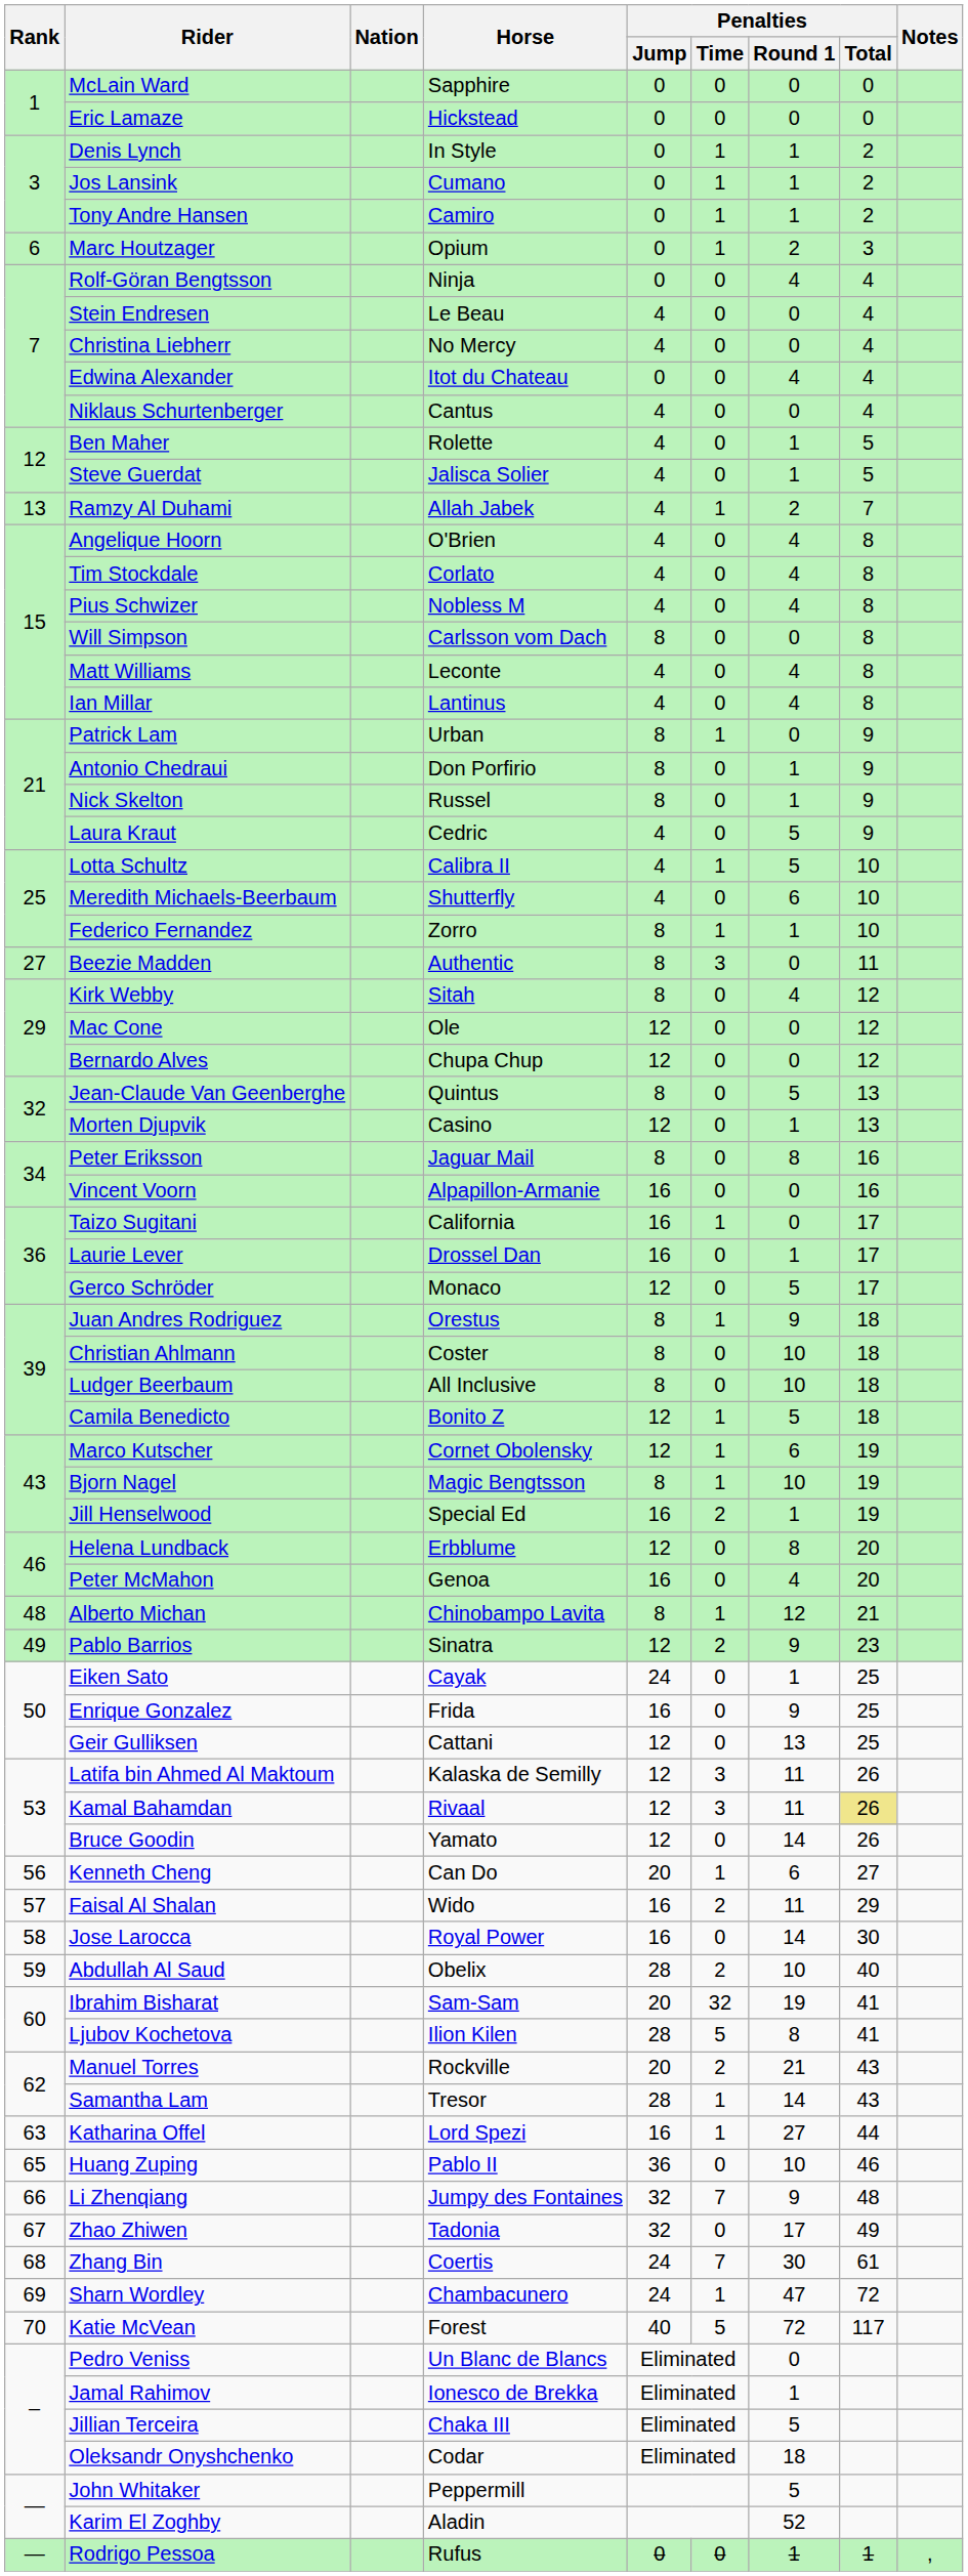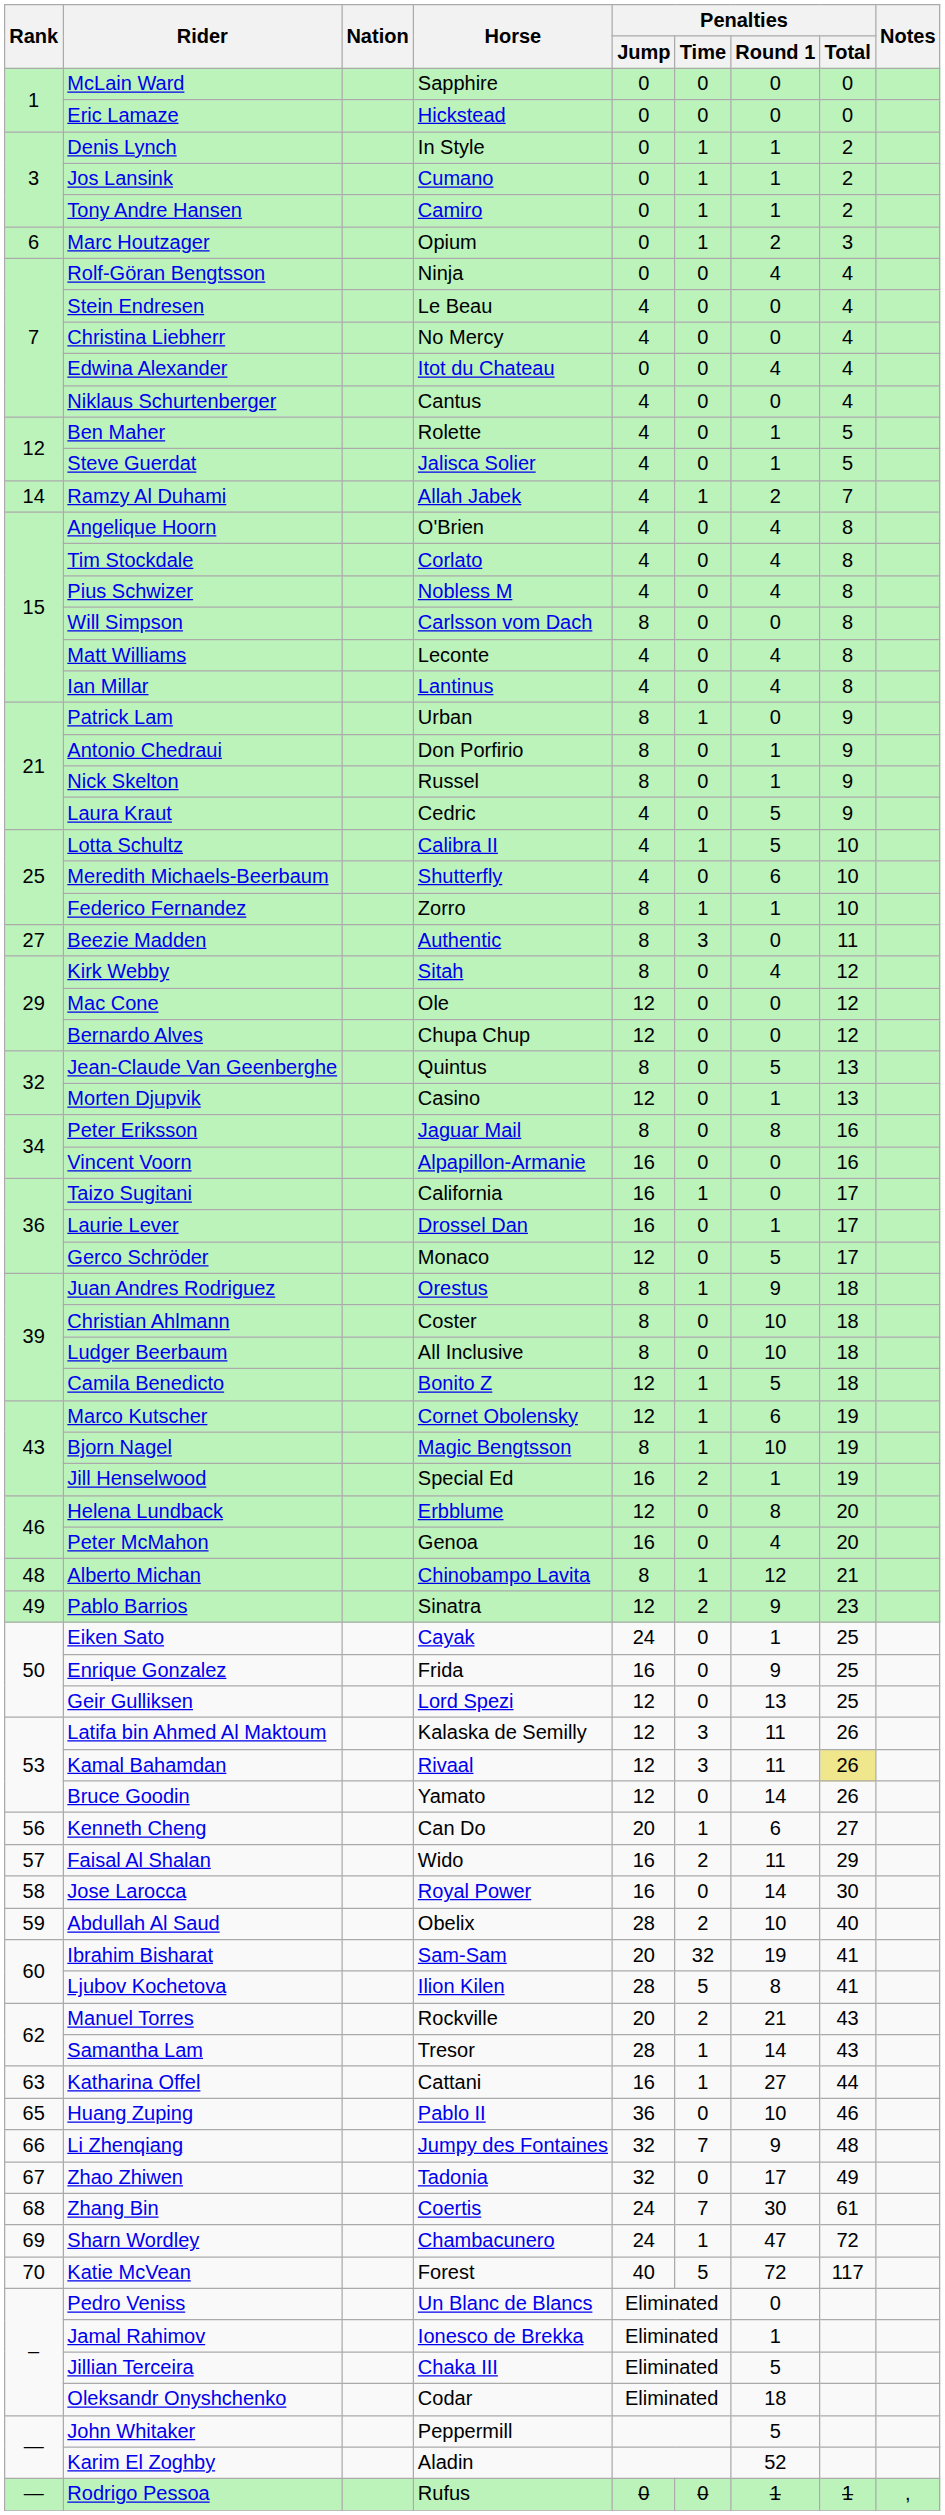Ramzy Al Duhami | Rank: 13 -> 14
Geir Gulliksen | Horse: Cattani -> Lord Spezi
Katharina Offel | Horse: Lord Spezi -> Cattani
